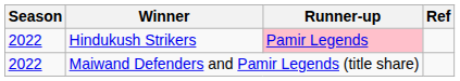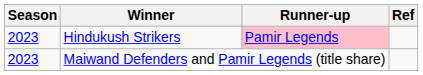Hindukush Strikers | Season: 2022 -> 2023
Maiwand Defenders and Pamir Legends (title share) | Season: 2022 -> 2023
